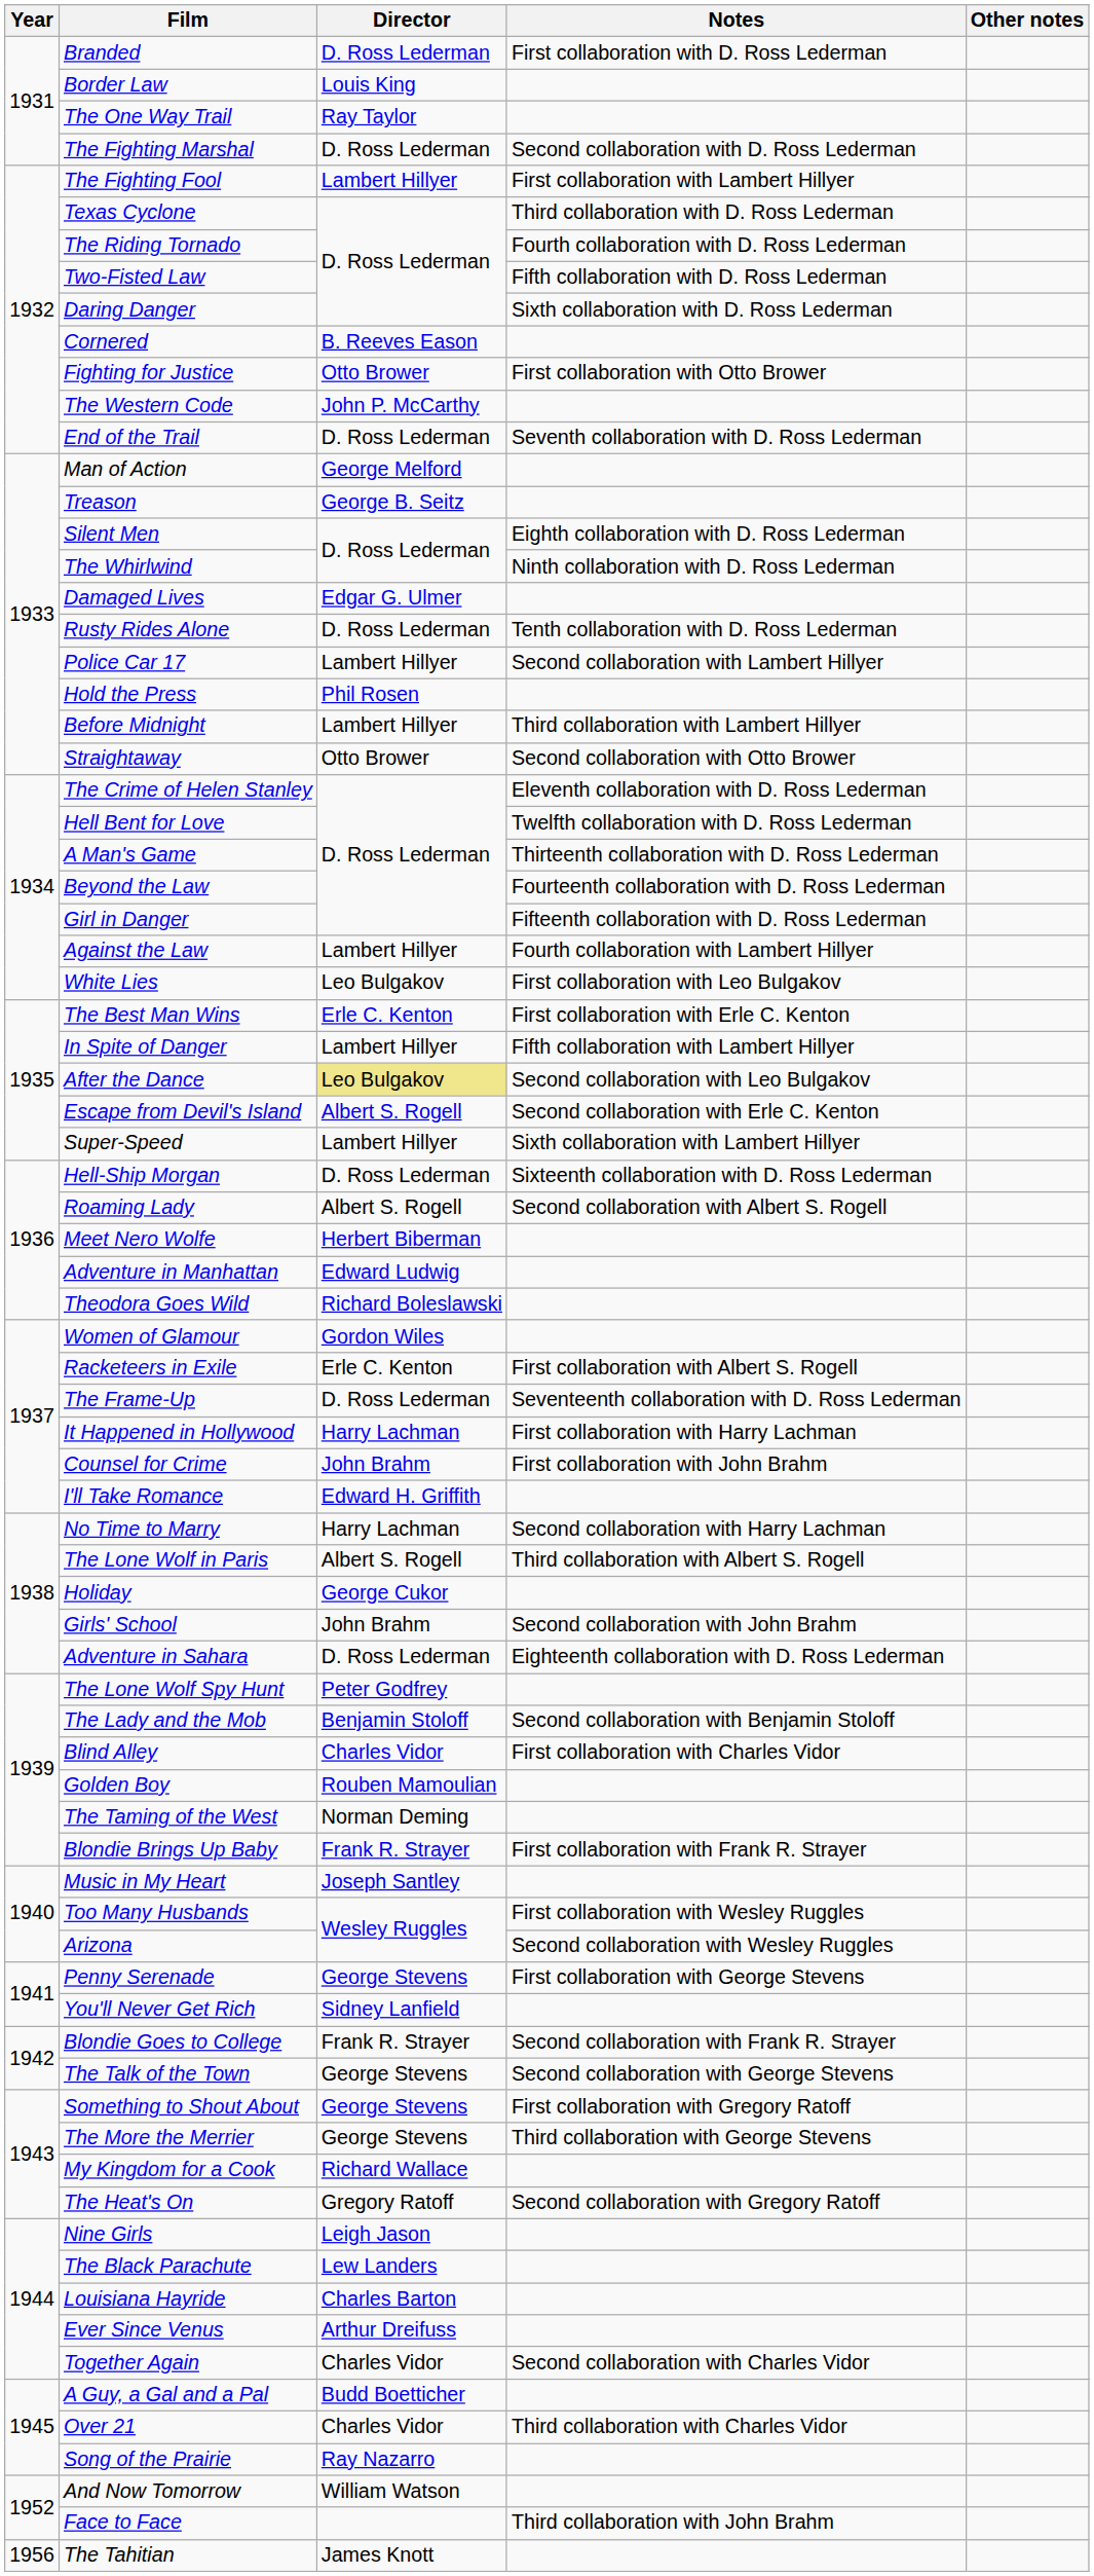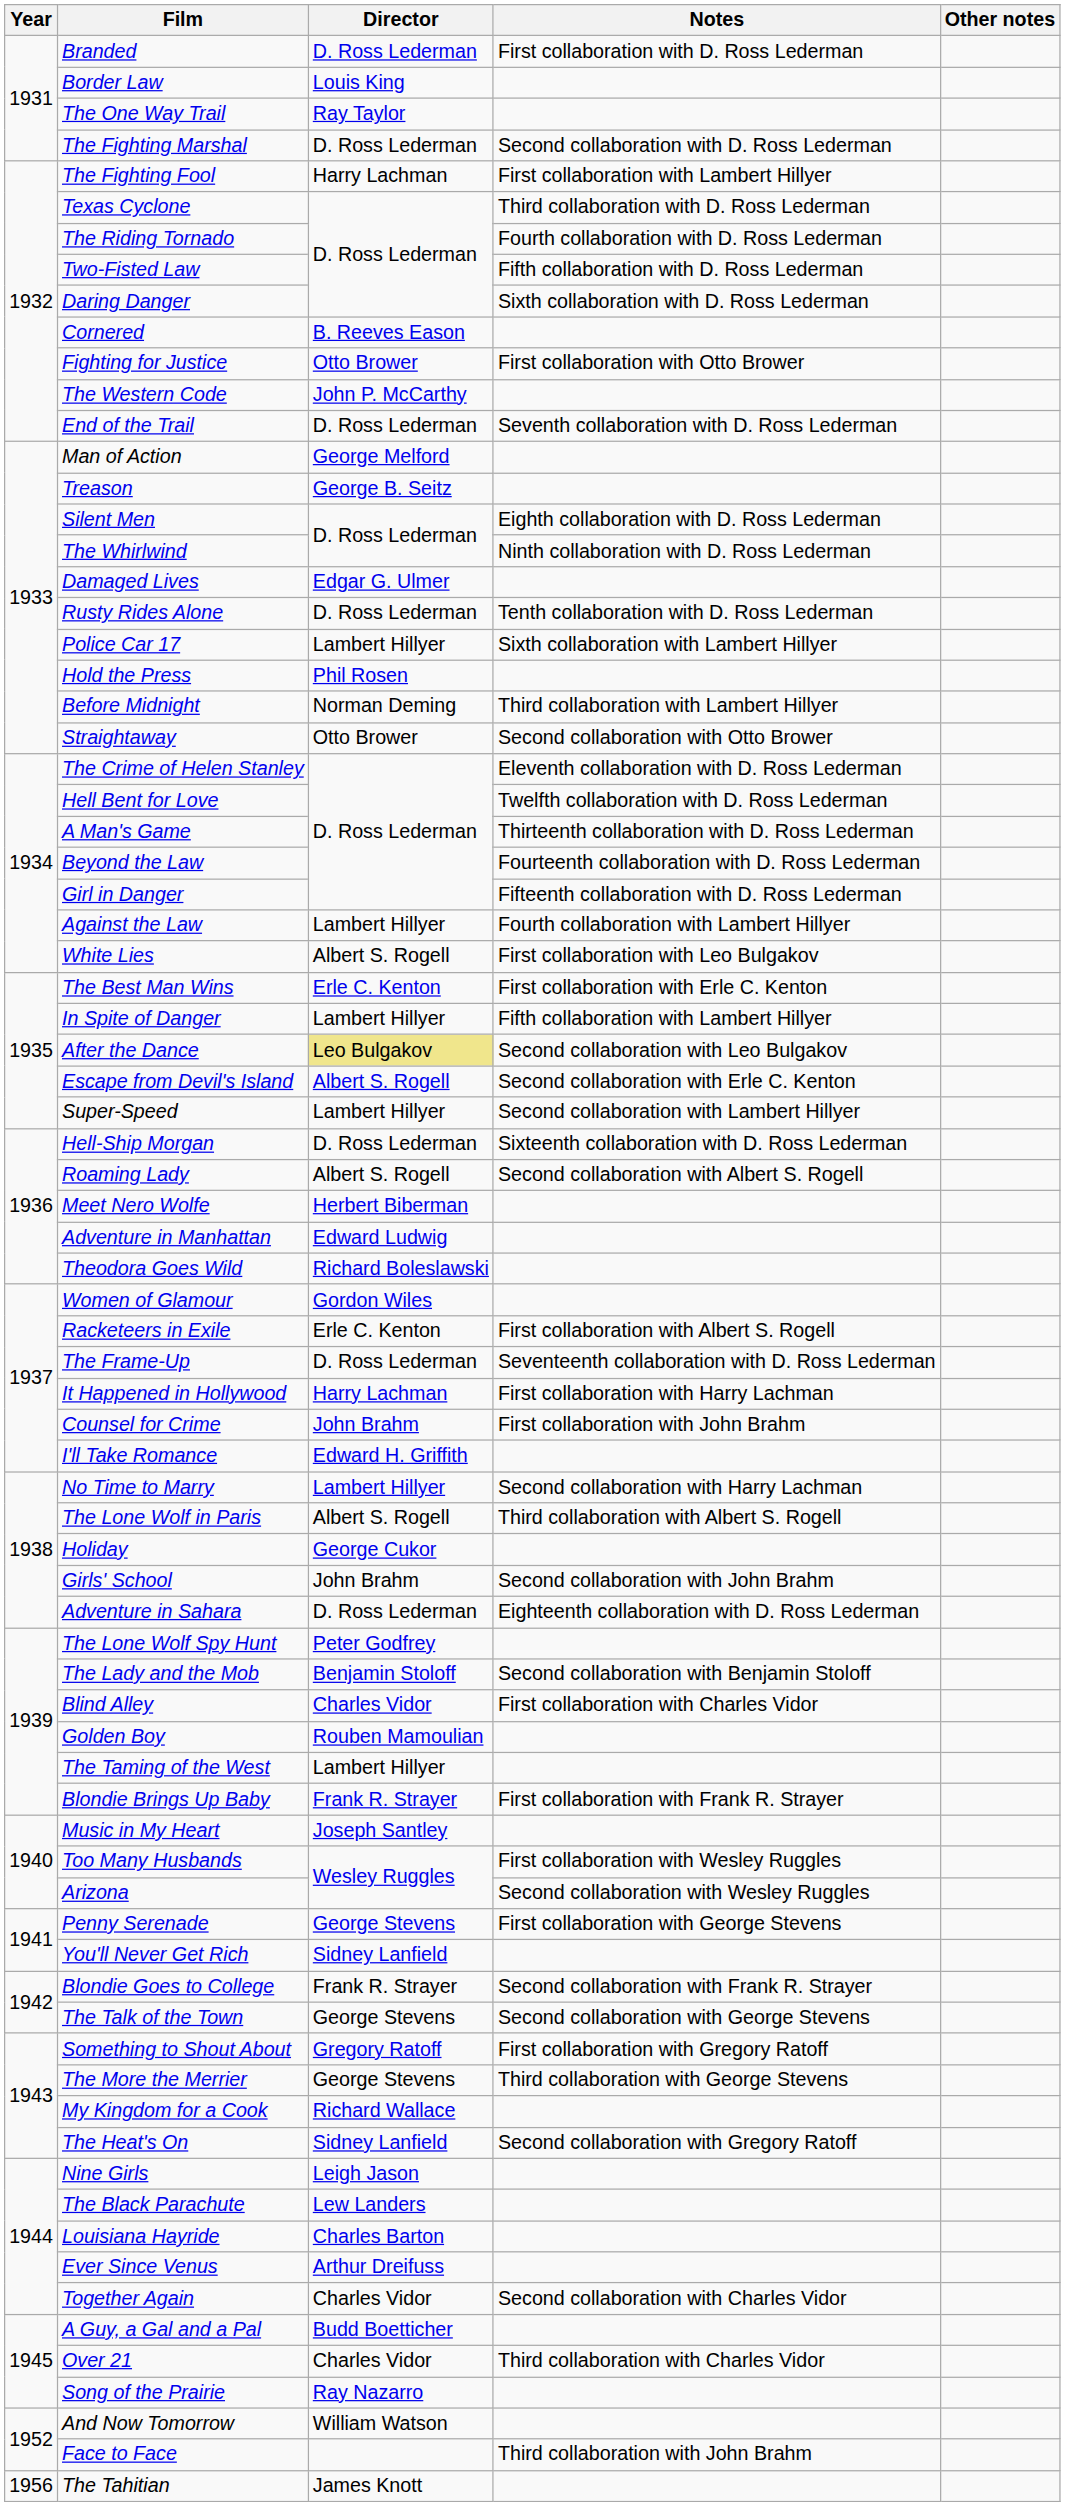The Fighting Fool | Director: Lambert Hillyer -> Harry Lachman
Police Car 17 | Notes: Second collaboration with Lambert Hillyer -> Sixth collaboration with Lambert Hillyer
Before Midnight | Director: Lambert Hillyer -> Norman Deming
White Lies | Director: Leo Bulgakov -> Albert S. Rogell
Super-Speed | Notes: Sixth collaboration with Lambert Hillyer -> Second collaboration with Lambert Hillyer
No Time to Marry | Director: Harry Lachman -> Lambert Hillyer
The Taming of the West | Director: Norman Deming -> Lambert Hillyer
Something to Shout About | Director: George Stevens -> Gregory Ratoff
The Heat's On | Director: Gregory Ratoff -> Sidney Lanfield
